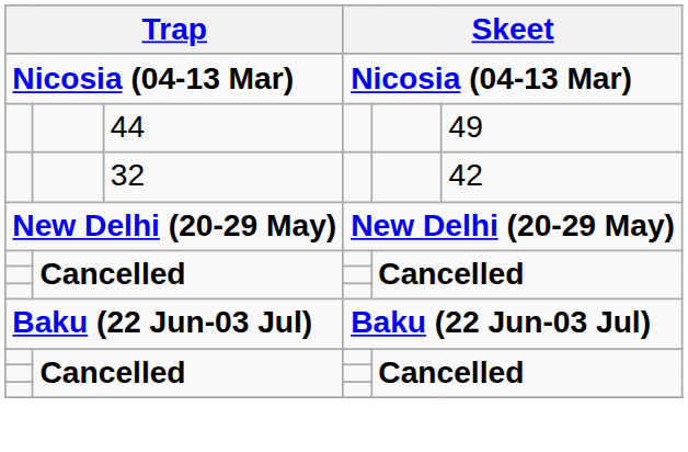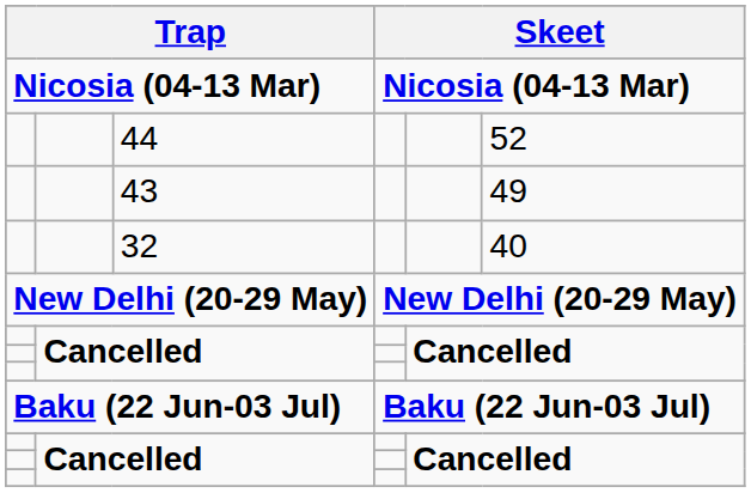44 | column 6: 49 -> 52
+ row: 43 | 49
32 | column 6: 42 -> 40
